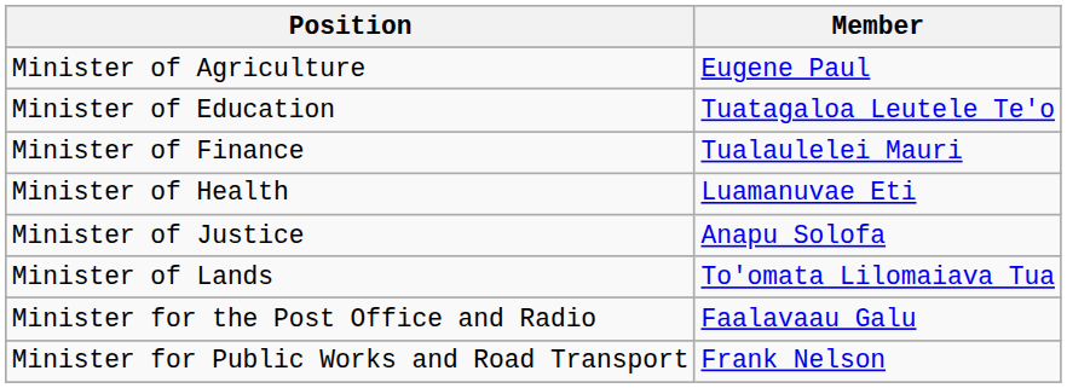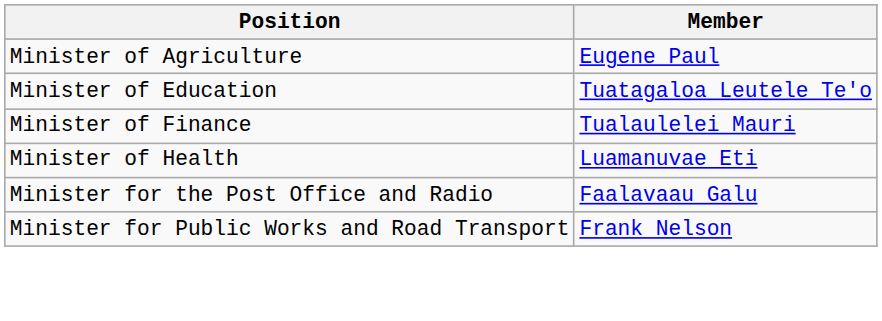- row: Minister of Justice | Anapu Solofa
- row: Minister of Lands | To'omata Lilomaiava Tua
